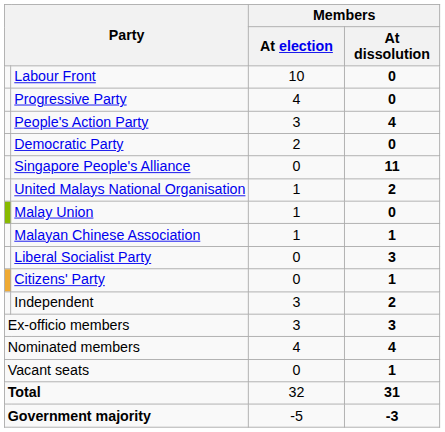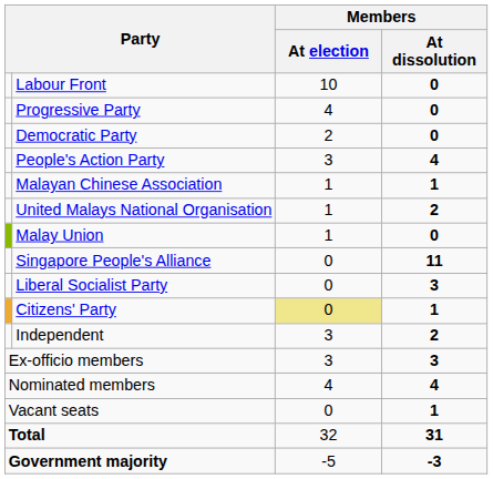rows swapped: People's Action Party <-> Democratic Party
rows swapped: Malayan Chinese Association <-> Singapore People's Alliance
Citizens' Party | Members / At election: no background -> khaki background
